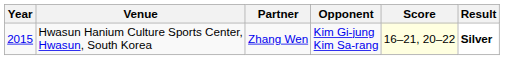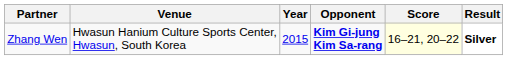columns swapped: Year <-> Partner
Hwasun Hanium Culture Sports Center, Hwasun, South Korea | Opponent: normal -> bold
